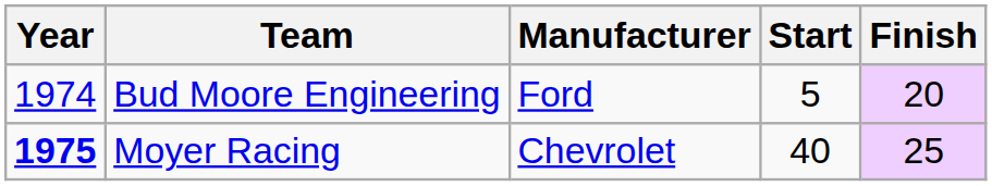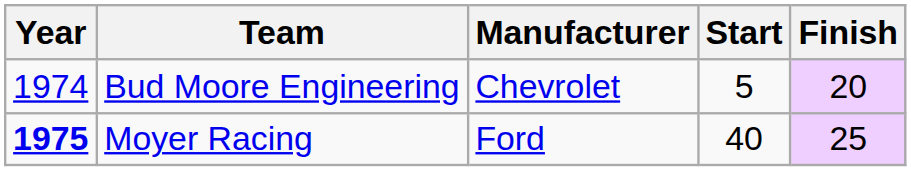Bud Moore Engineering | Manufacturer: Ford -> Chevrolet
Moyer Racing | Manufacturer: Chevrolet -> Ford
